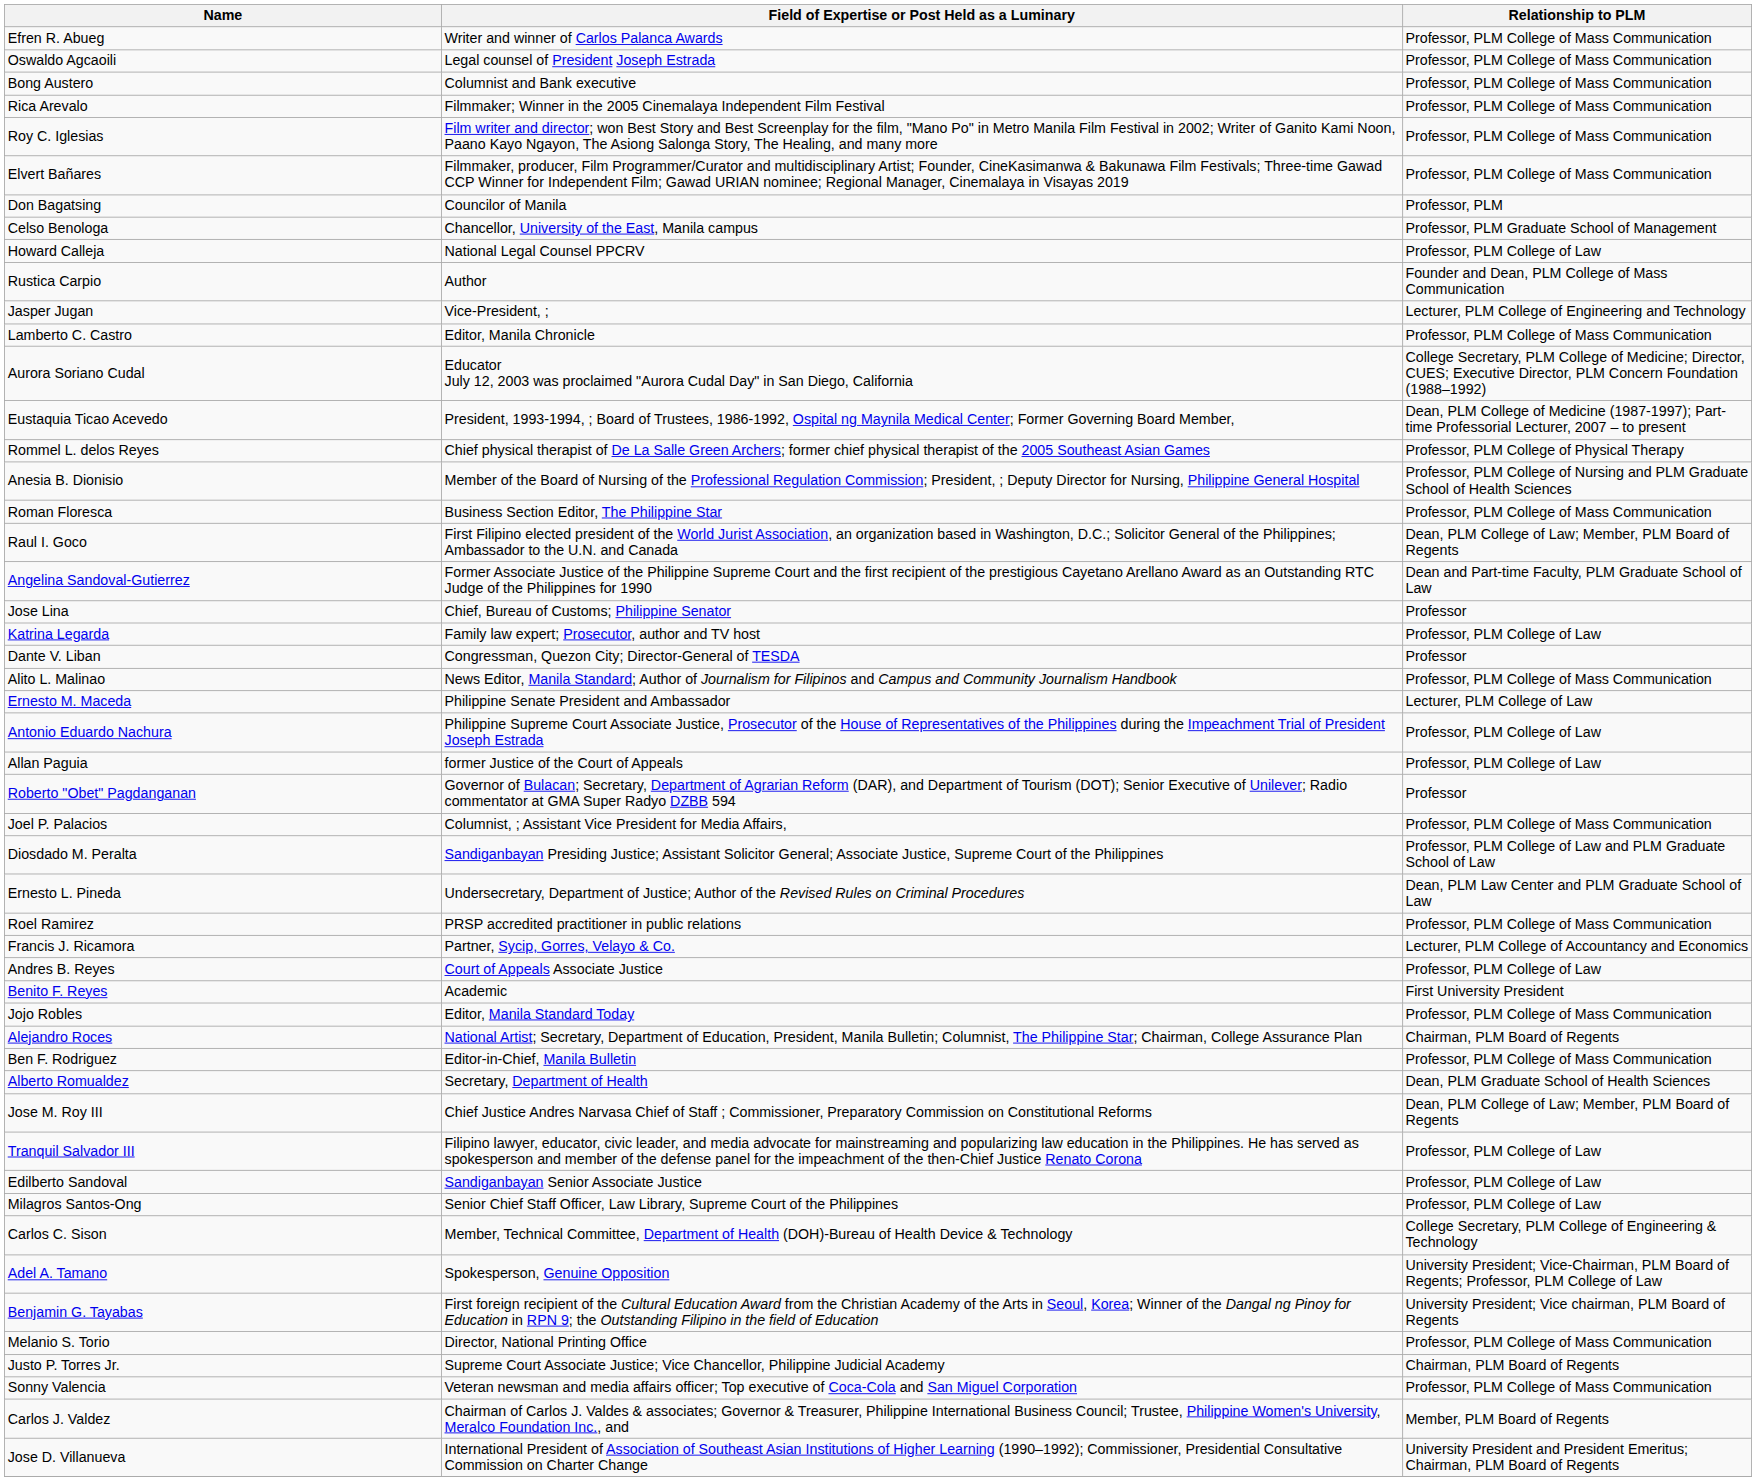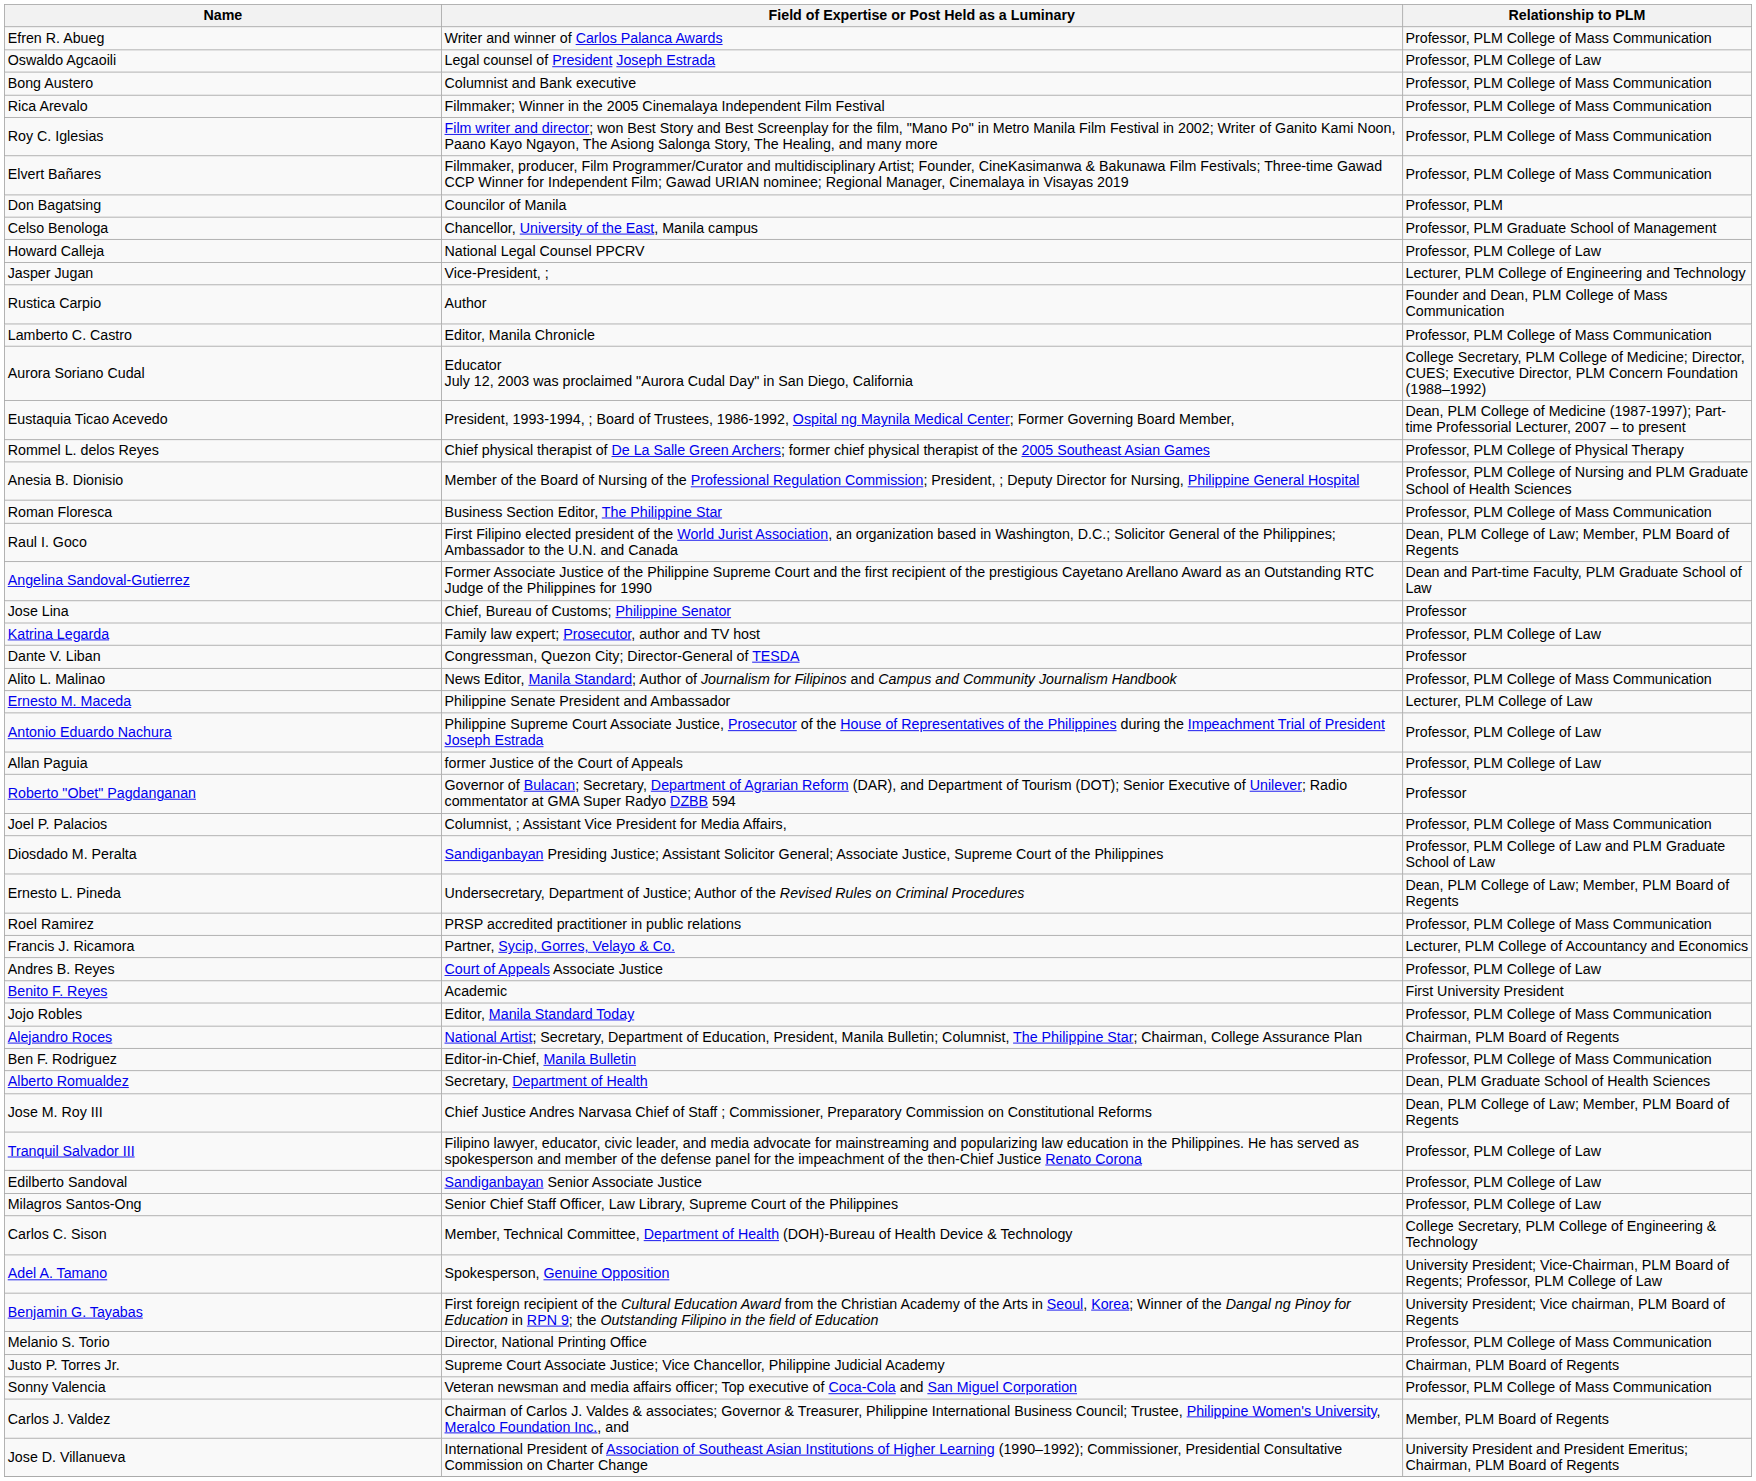Oswaldo Agcaoili | Relationship to PLM: Professor, PLM College of Mass Communication -> Professor, PLM College of Law
rows swapped: Rustica Carpio <-> Jasper Jugan
Ernesto L. Pineda | Relationship to PLM: Dean, PLM Law Center and PLM Graduate School of Law -> Dean, PLM College of Law; Member, PLM Board of Regents
